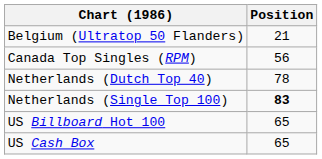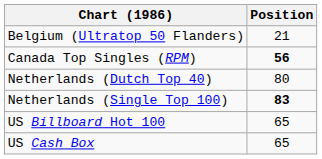Canada Top Singles (RPM) | Position: normal -> bold
Netherlands (Dutch Top 40) | Position: 78 -> 80
